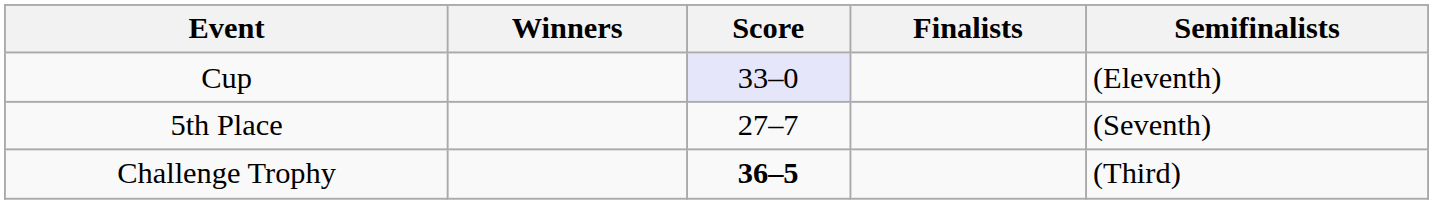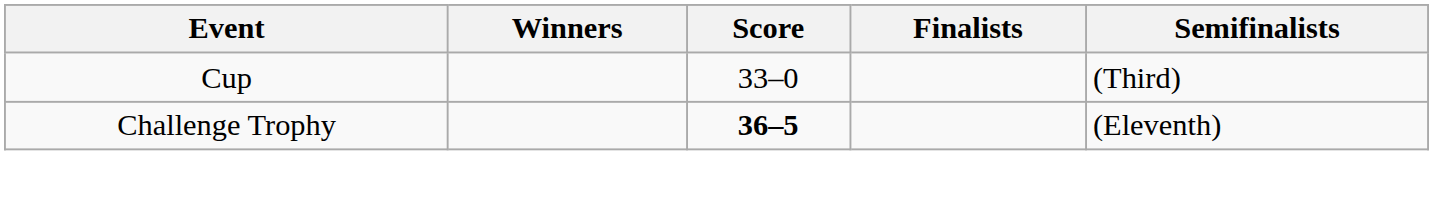Cup | Score: lavender background -> no background
Cup | Semifinalists: (Eleventh) -> (Third)
- row: 5th Place | 27–7 | (Seventh)
Challenge Trophy | Semifinalists: (Third) -> (Eleventh)
